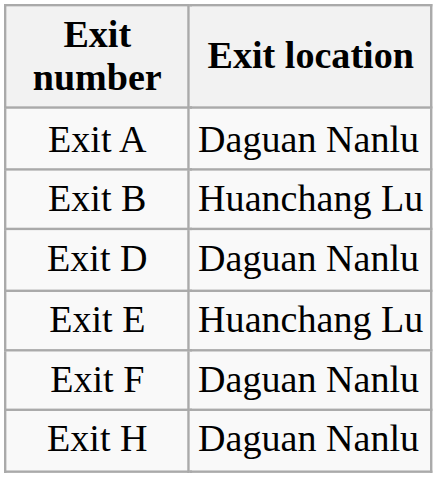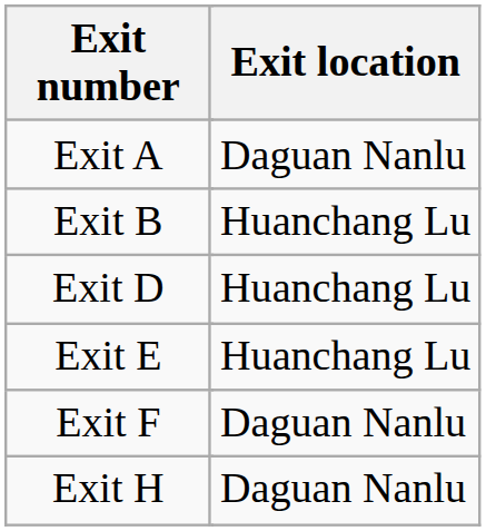Exit D | Exit location: Daguan Nanlu -> Huanchang Lu
